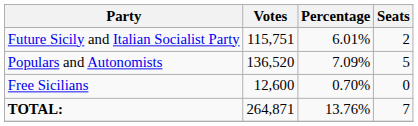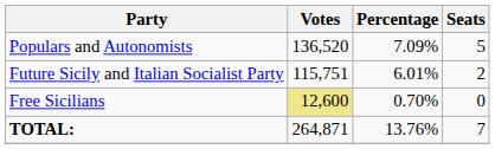rows swapped: Populars and Autonomists <-> Future Sicily and Italian Socialist Party
Free Sicilians | Votes: no background -> khaki background
